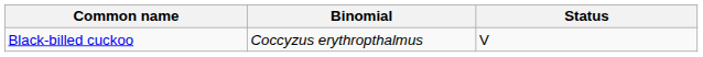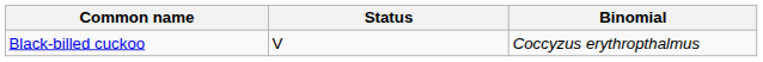columns swapped: Binomial <-> Status
